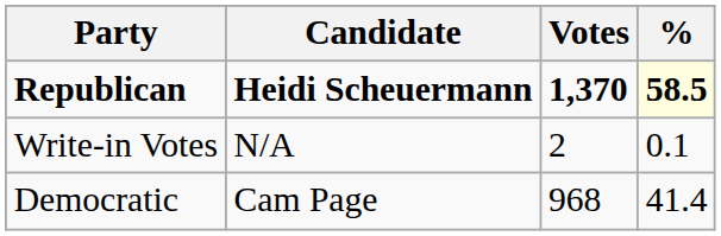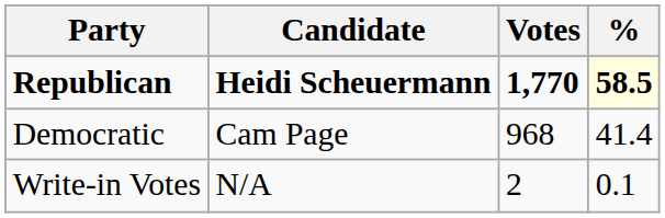Republican | Votes: 1,370 -> 1,770
rows swapped: Democratic <-> Write-in Votes
